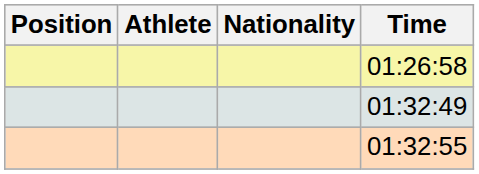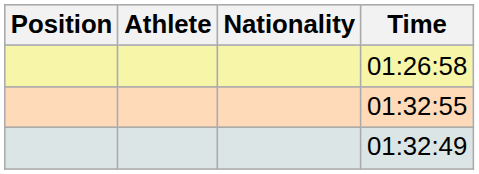rows swapped: 01:32:49 <-> 01:32:55
